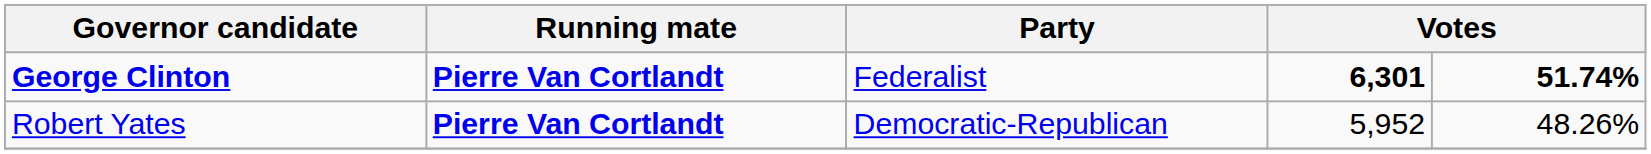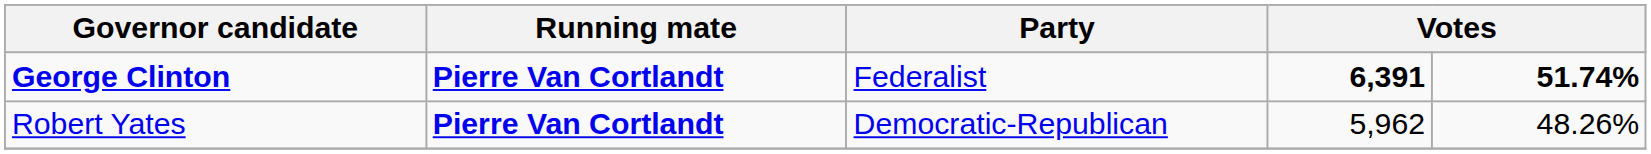George Clinton | column 4: 6,301 -> 6,391
Robert Yates | column 4: 5,952 -> 5,962
